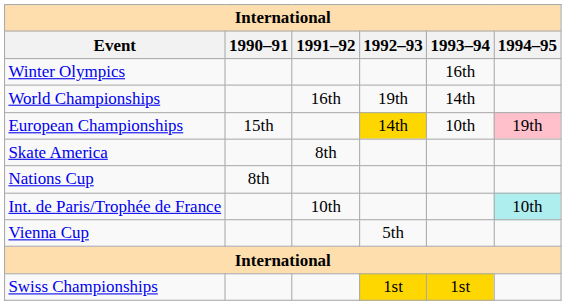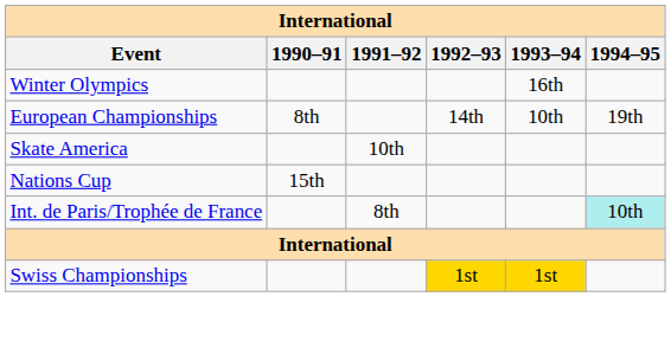- row: World Championships | 16th | 19th | 14th
European Championships | 1990–91: 15th -> 8th
European Championships | 1992–93: gold background -> no background
European Championships | 1994–95: pink background -> no background
Skate America | 1991–92: 8th -> 10th
Nations Cup | 1990–91: 8th -> 15th
Int. de Paris/Trophée de France | 1991–92: 10th -> 8th
- row: Vienna Cup | 5th
